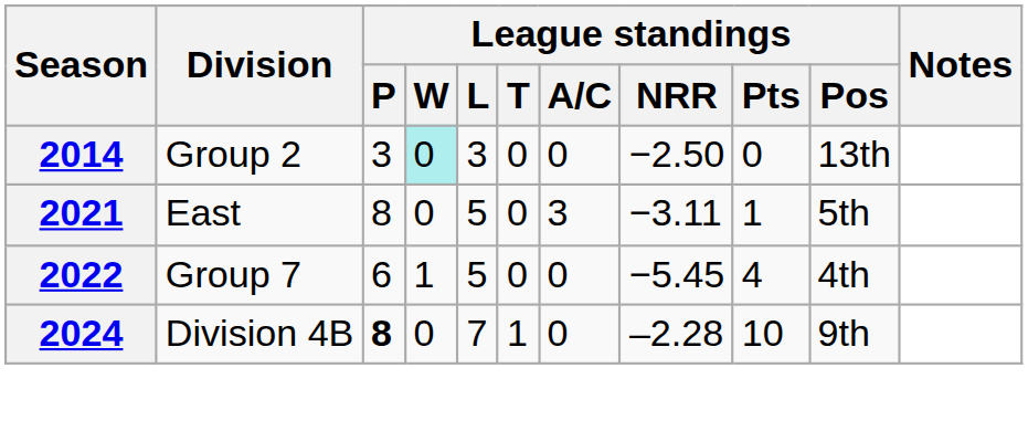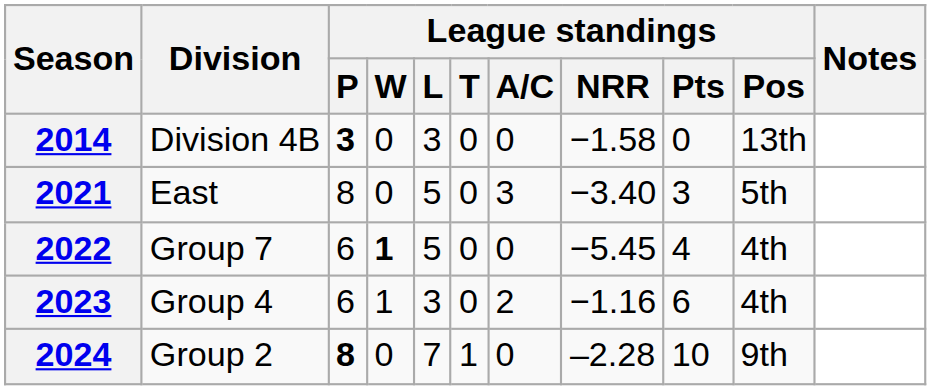2014 | Division: Group 2 -> Division 4B
2014 | League standings / P: normal -> bold
2014 | League standings / W: paleturquoise background -> no background
2014 | League standings / NRR: −2.50 -> −1.58
2021 | League standings / NRR: −3.11 -> −3.40
2021 | League standings / Pts: 1 -> 3
2022 | League standings / W: normal -> bold
+ row: 2023 | Group 4 | 6 | 1 | 3 | 0 | 2 | −1.16 | 6 | 4th
2024 | Division: Division 4B -> Group 2
